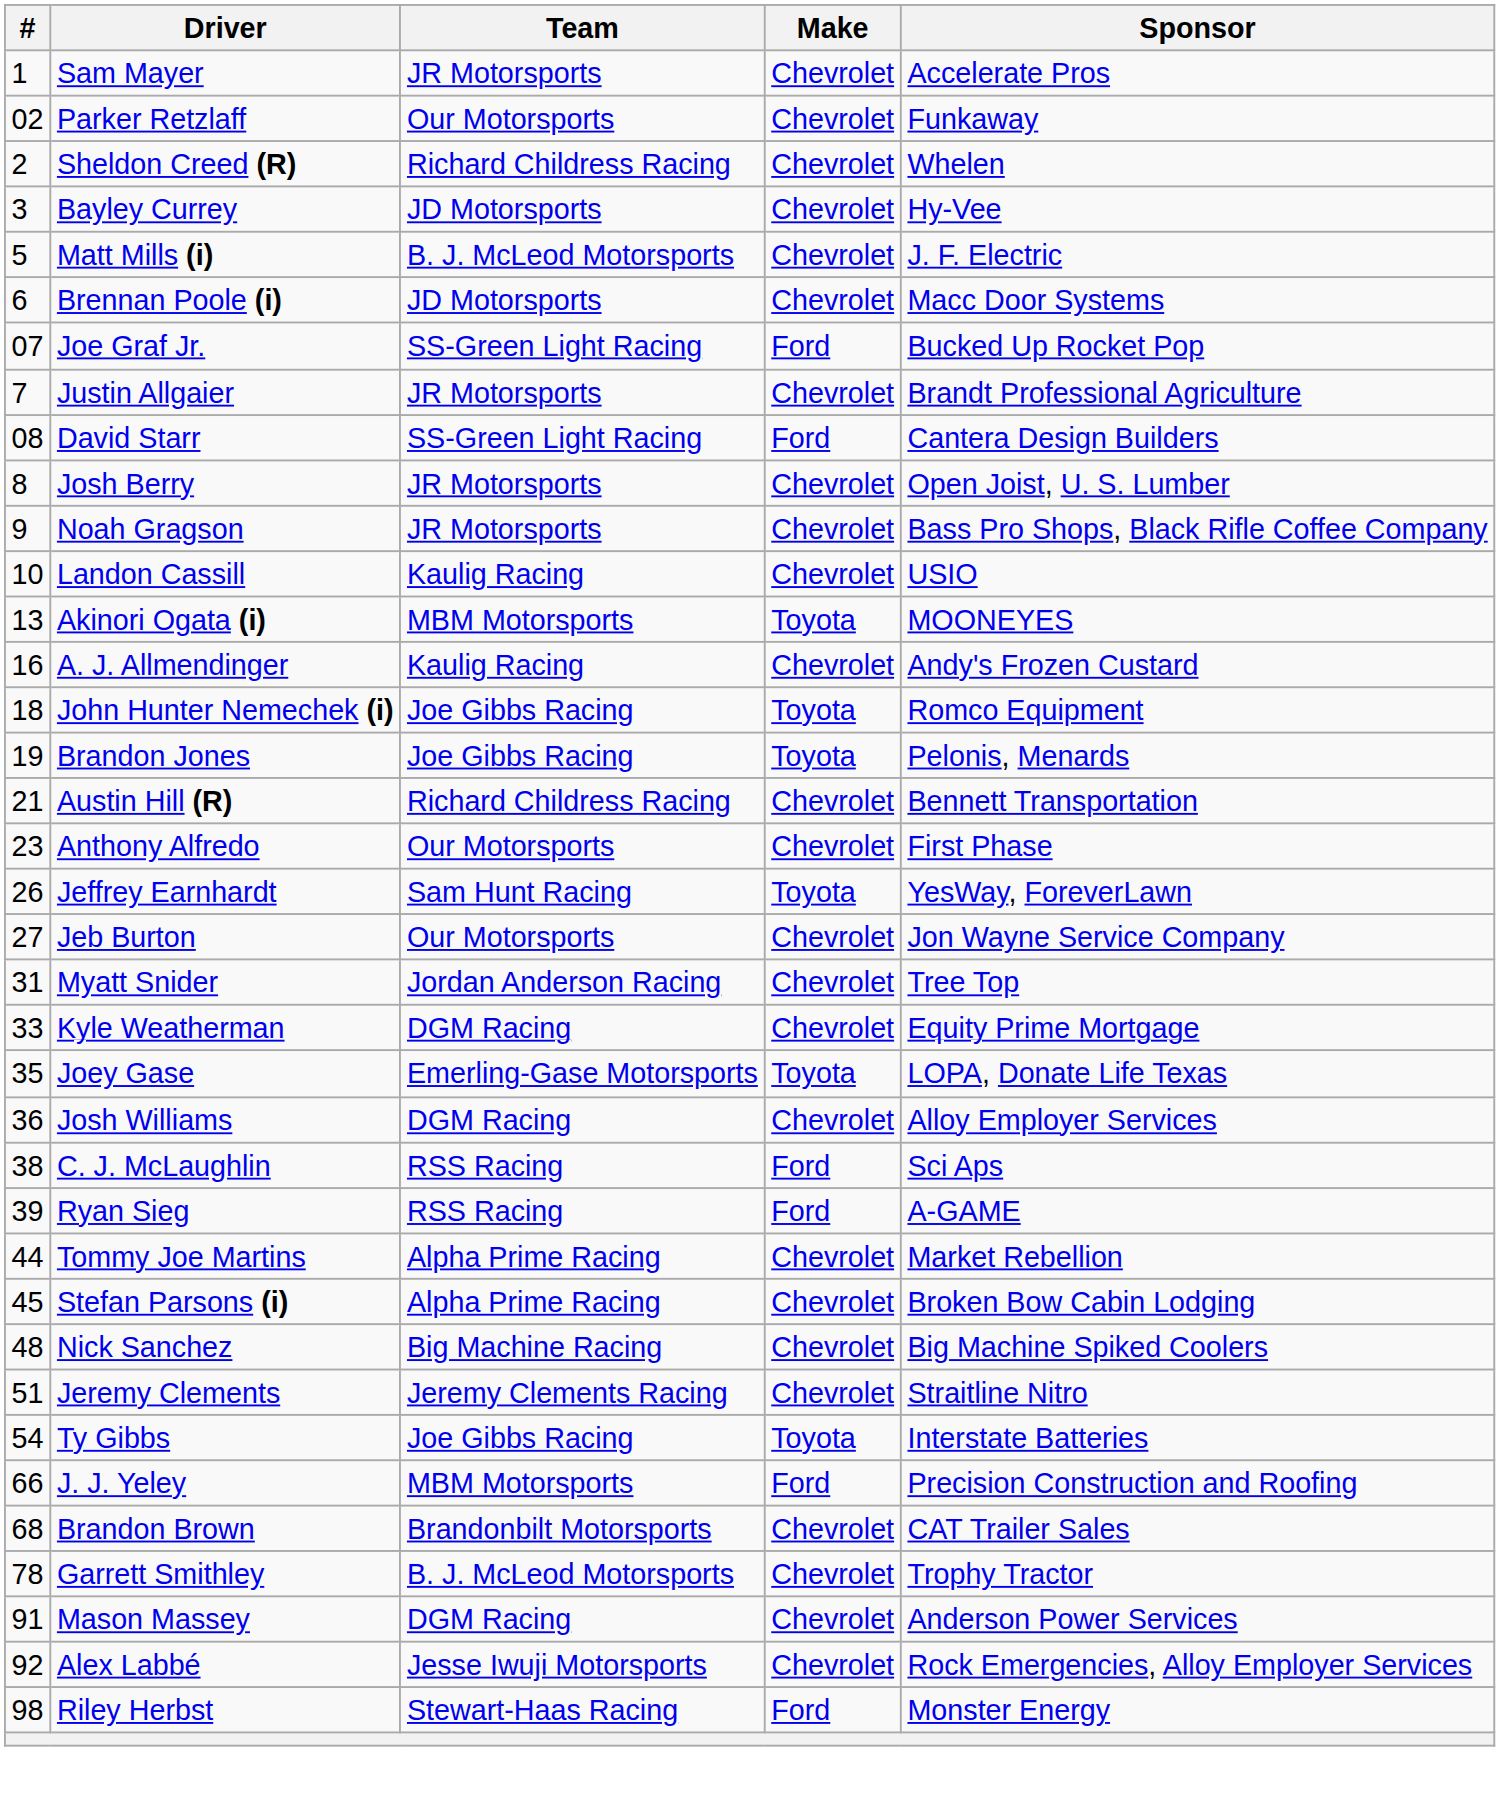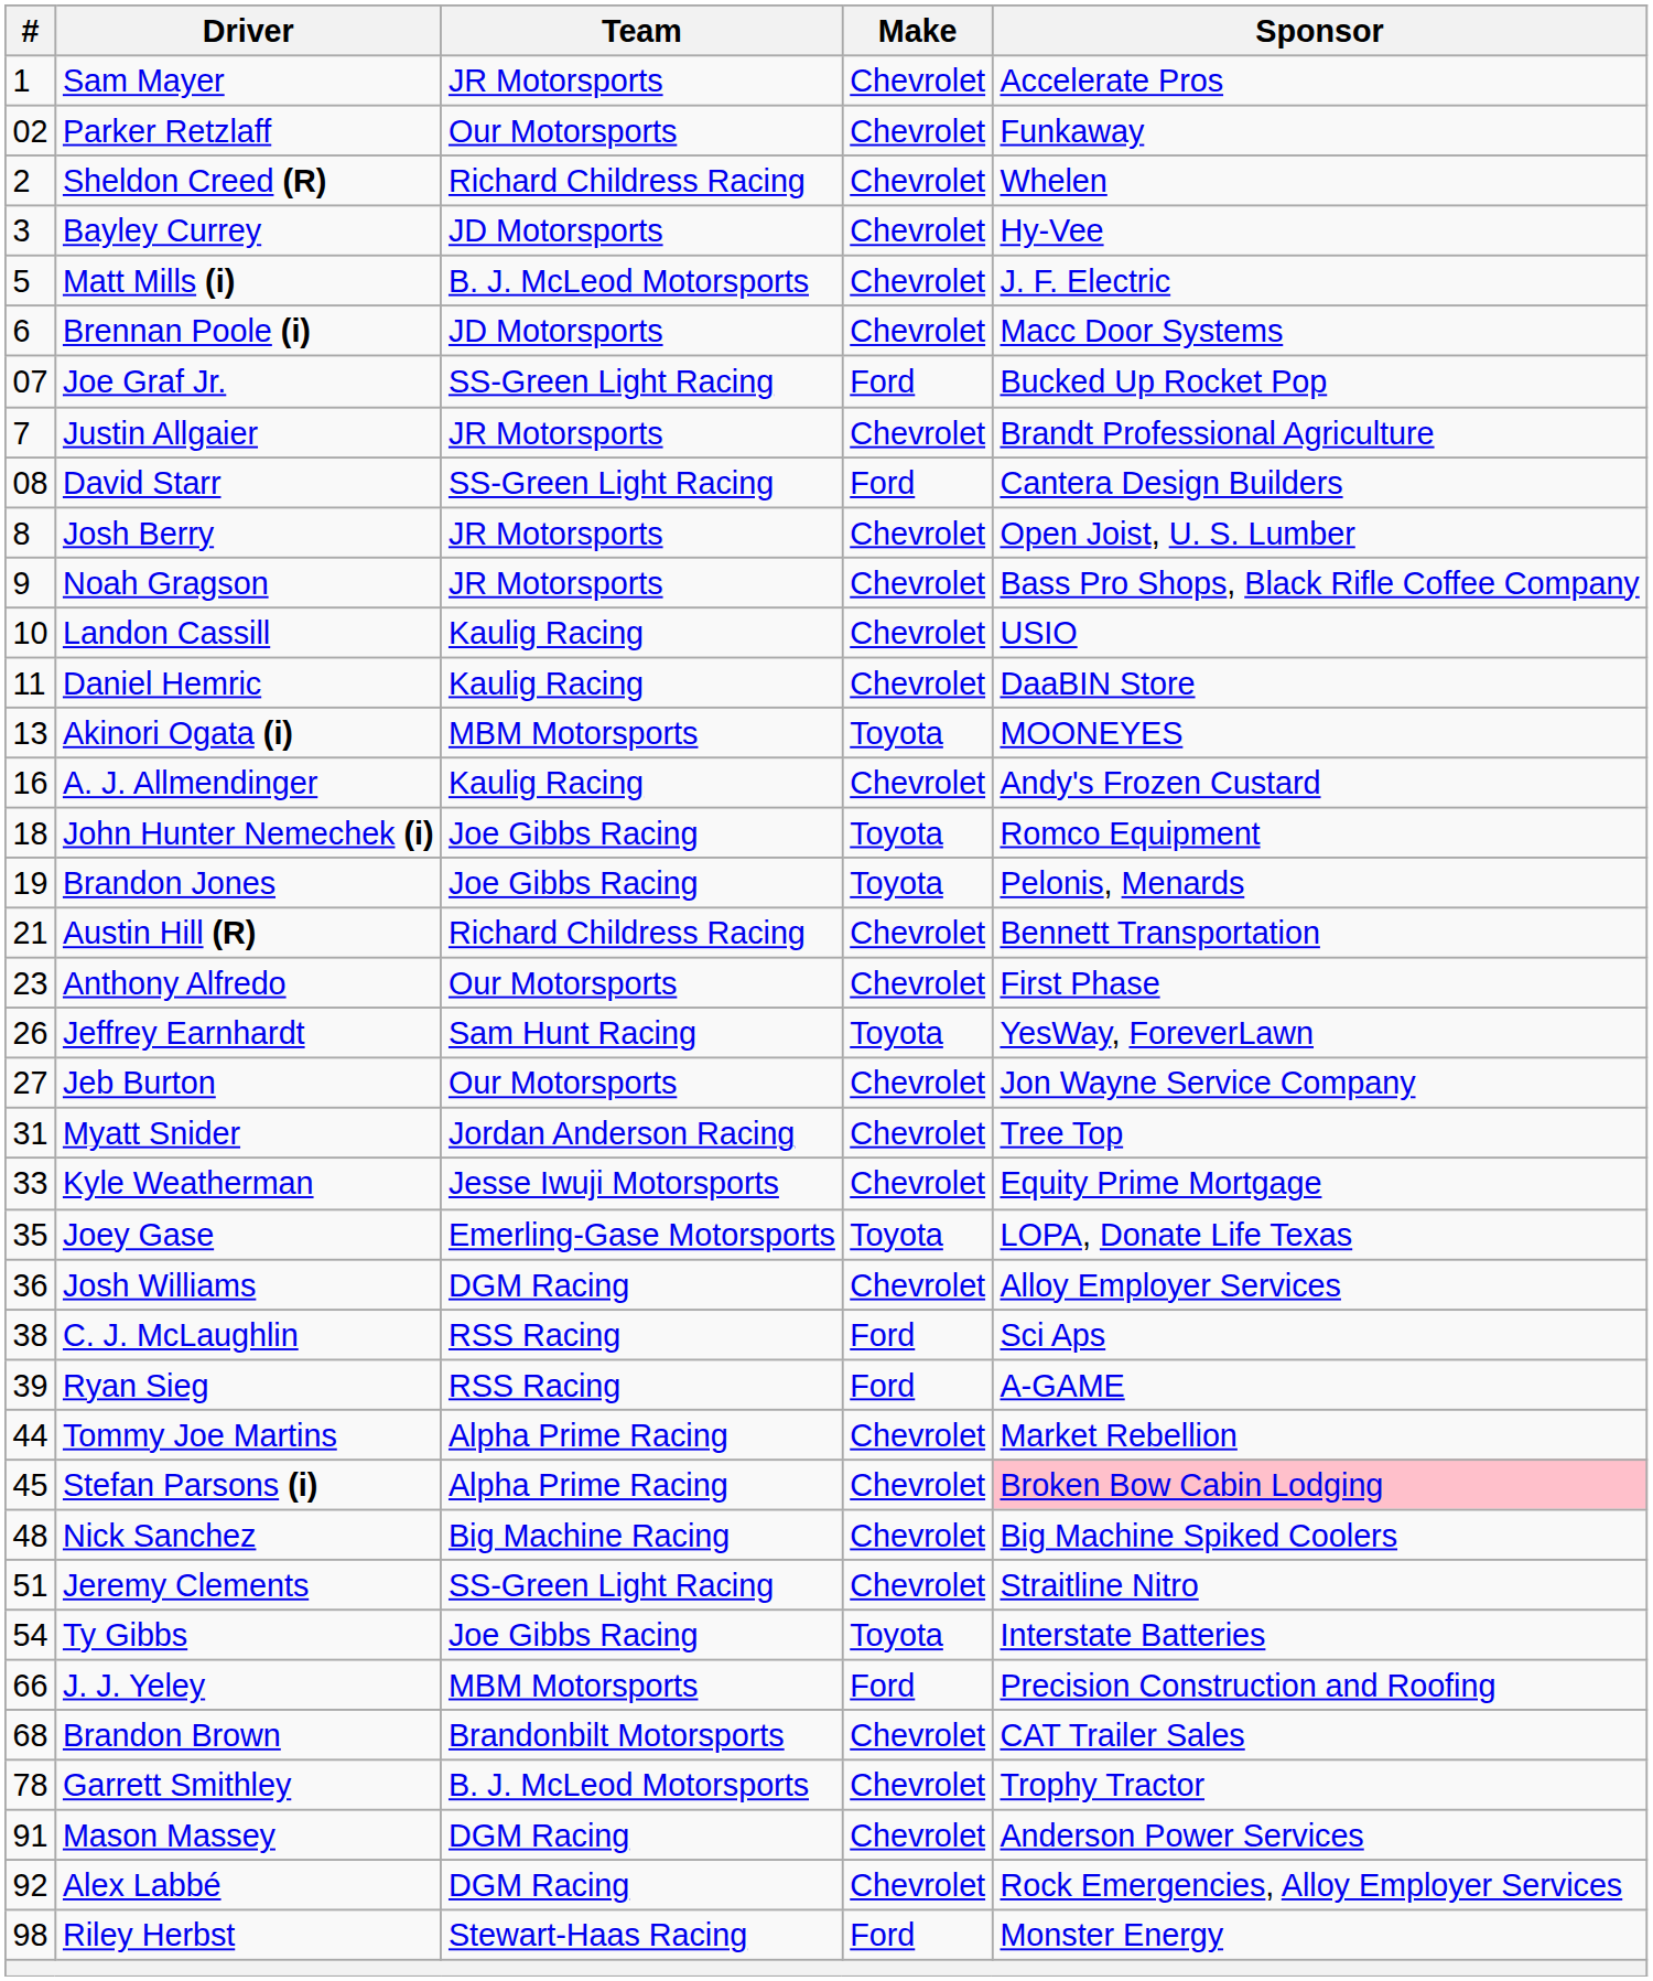+ row: 11 | Daniel Hemric | Kaulig Racing | Chevrolet | DaaBIN Store
Kyle Weatherman | Team: DGM Racing -> Jesse Iwuji Motorsports
Stefan Parsons (i) | Sponsor: no background -> pink background
Jeremy Clements | Team: Jeremy Clements Racing -> SS-Green Light Racing
Alex Labbé | Team: Jesse Iwuji Motorsports -> DGM Racing
